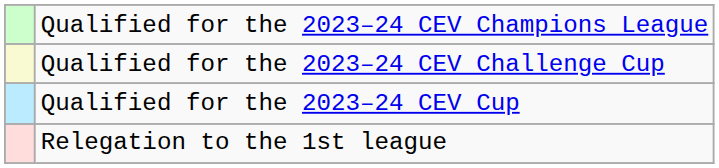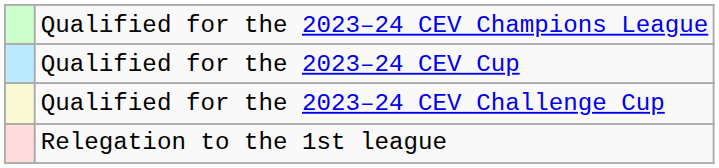rows swapped: Qualified for the 2023–24 CEV Cup <-> Qualified for the 2023–24 CEV Challenge Cup
